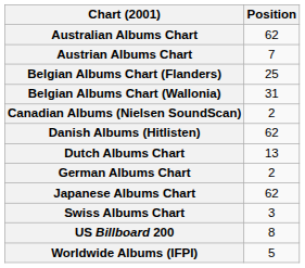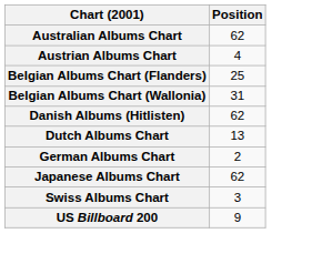Austrian Albums Chart | Position: 7 -> 4
- row: Canadian Albums (Nielsen SoundScan) | 2
US Billboard 200 | Position: 8 -> 9
- row: Worldwide Albums (IFPI) | 5
